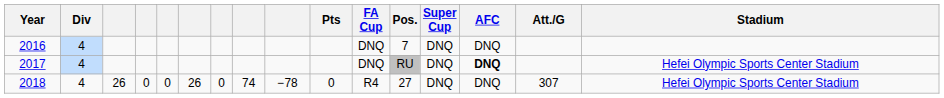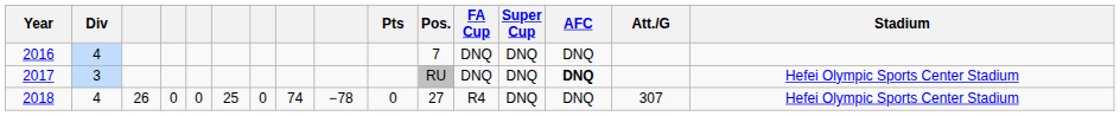columns swapped: Pos. <-> FA Cup
2017 | Div: 4 -> 3
2018 | column 6: 26 -> 25
